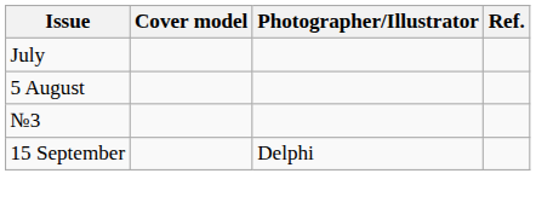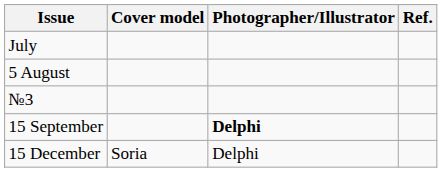15 September | Photographer/Illustrator: normal -> bold
+ row: 15 December | Soria | Delphi
